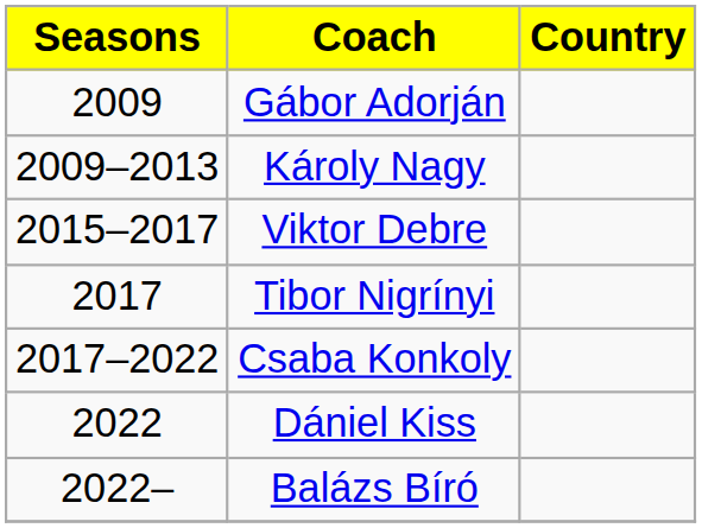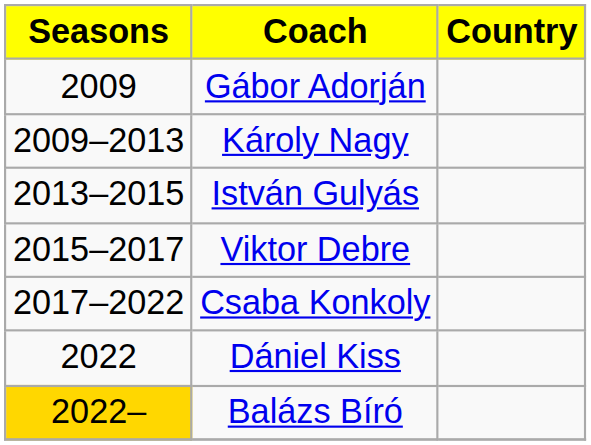+ row: 2013–2015 | István Gulyás
- row: 2017 | Tibor Nigrínyi
Balázs Bíró | Seasons: no background -> gold background
